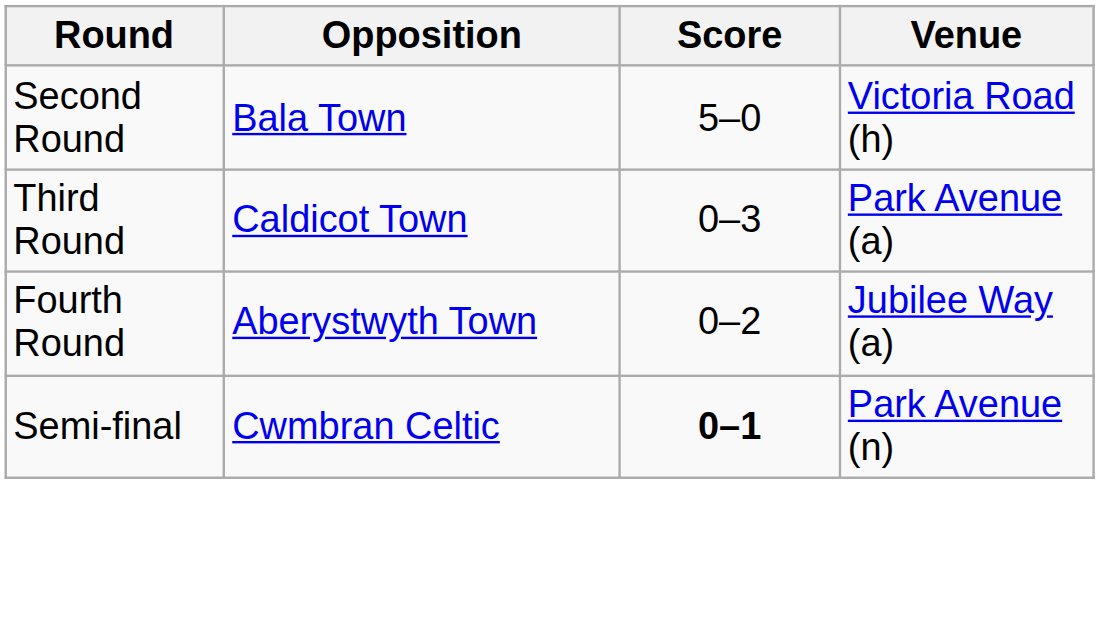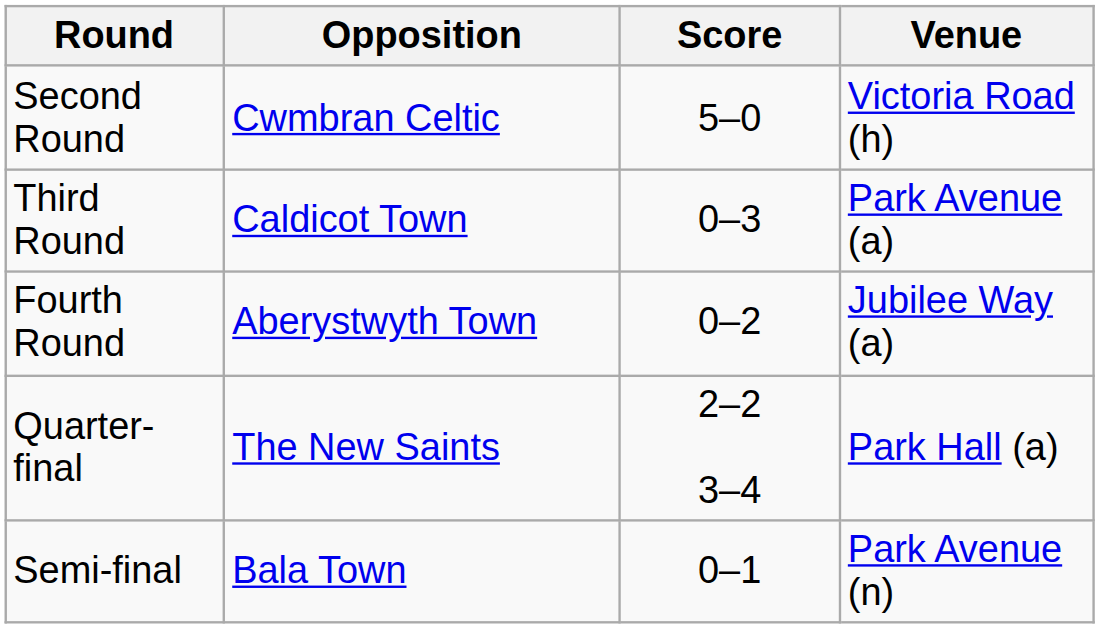Second Round | Opposition: Bala Town -> Cwmbran Celtic
+ row: Quarter-final | The New Saints | 2–2 3–4 | Park Hall (a)
Semi-final | Opposition: Cwmbran Celtic -> Bala Town
Semi-final | Score: bold -> normal
